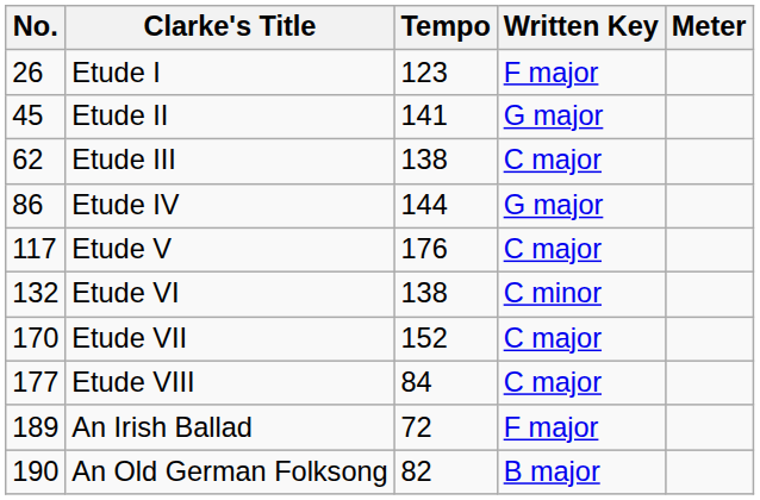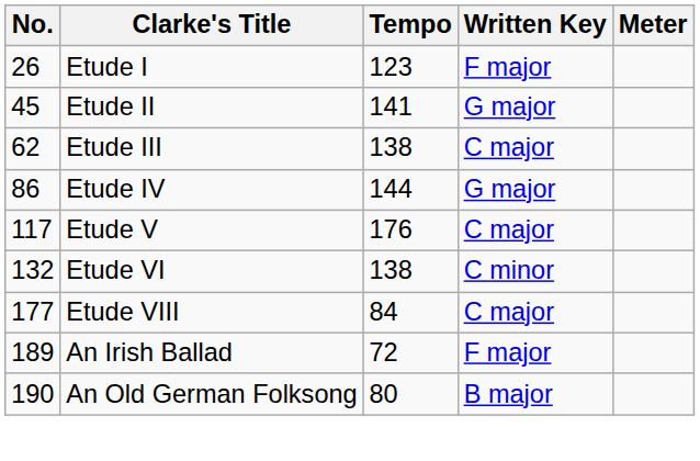- row: 170 | Etude VII | 152 | C major
An Old German Folksong | Tempo: 82 -> 80
